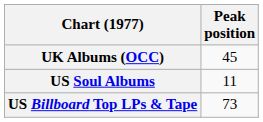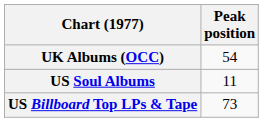UK Albums (OCC) | Peak position: 45 -> 54
